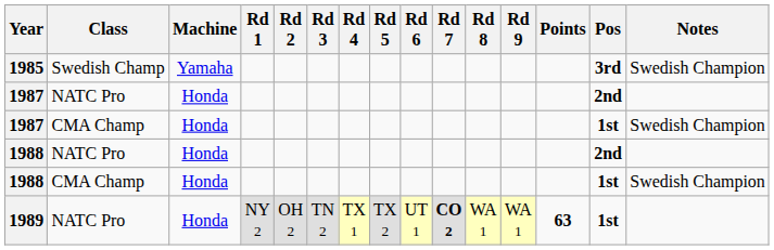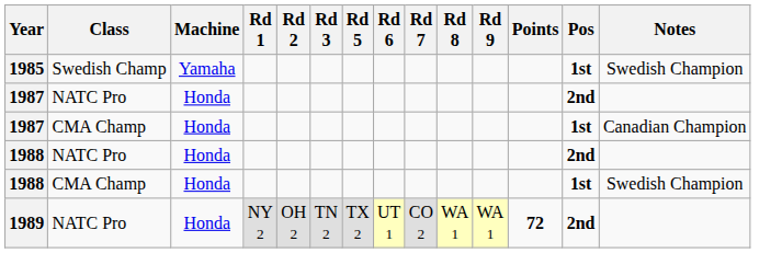- column: Rd 4 | TX 1
1985 | Pos: 3rd -> 1st
1987 / CMA Champ | Notes: Swedish Champion -> Canadian Champion
1989 | Rd 7: bold -> normal
1989 | Points: 63 -> 72
1989 | Pos: 1st -> 2nd
